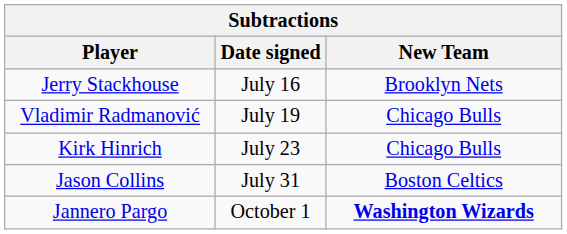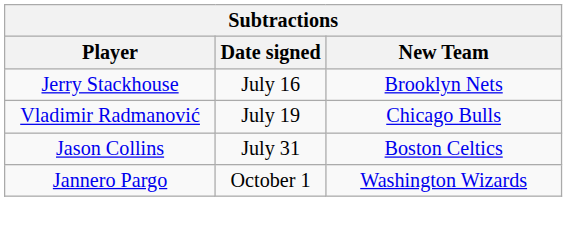- row: Kirk Hinrich | July 23 | Chicago Bulls
Jannero Pargo | New Team: bold -> normal
